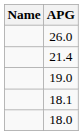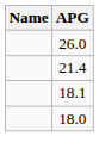- row: 19.0
